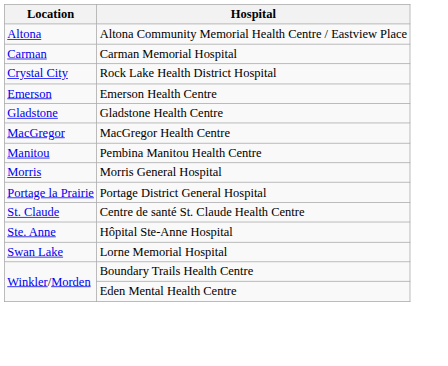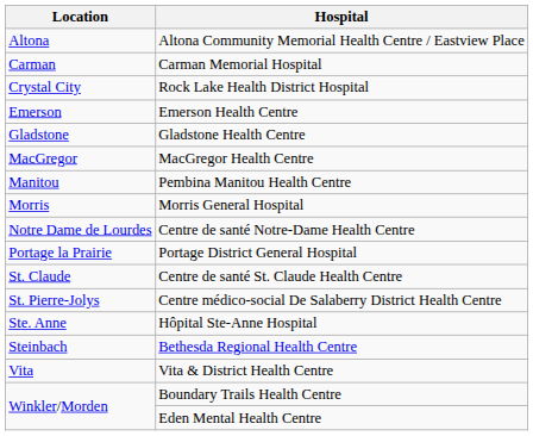+ row: Notre Dame de Lourdes | Centre de santé Notre-Dame Health Centre
+ row: St. Pierre-Jolys | Centre médico-social De Salaberry District Health Centre
+ row: Steinbach | Bethesda Regional Health Centre
- row: Swan Lake | Lorne Memorial Hospital
+ row: Vita | Vita & District Health Centre
